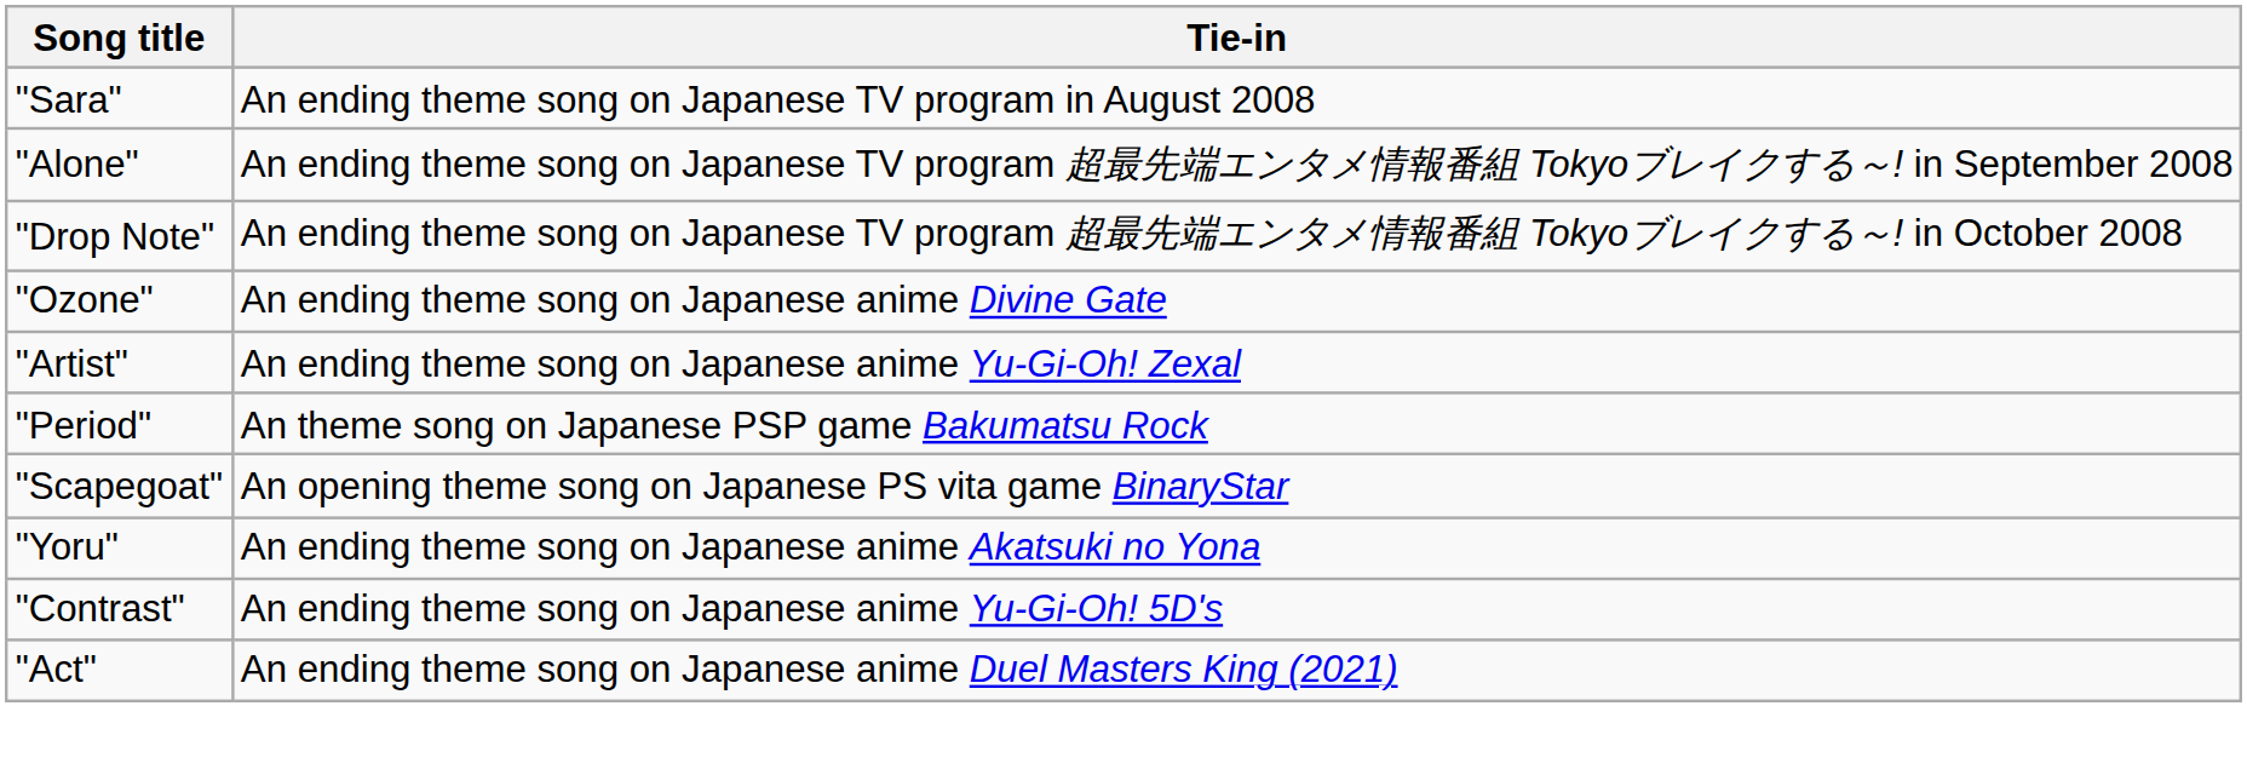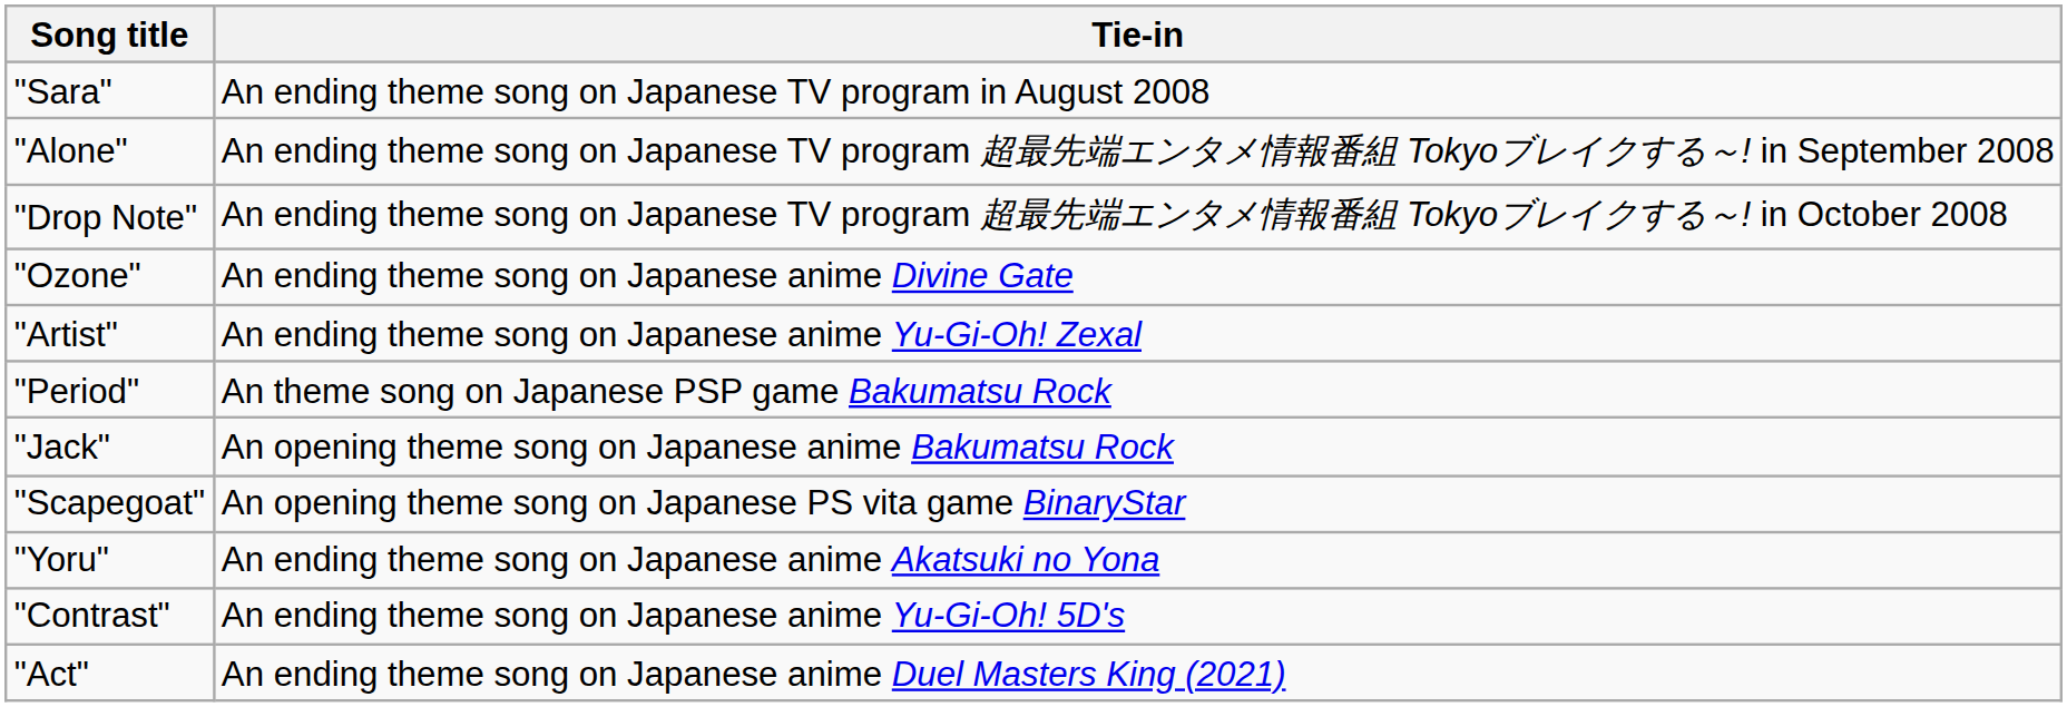+ row: "Jack" | An opening theme song on Japanese anime Bakumatsu Rock
